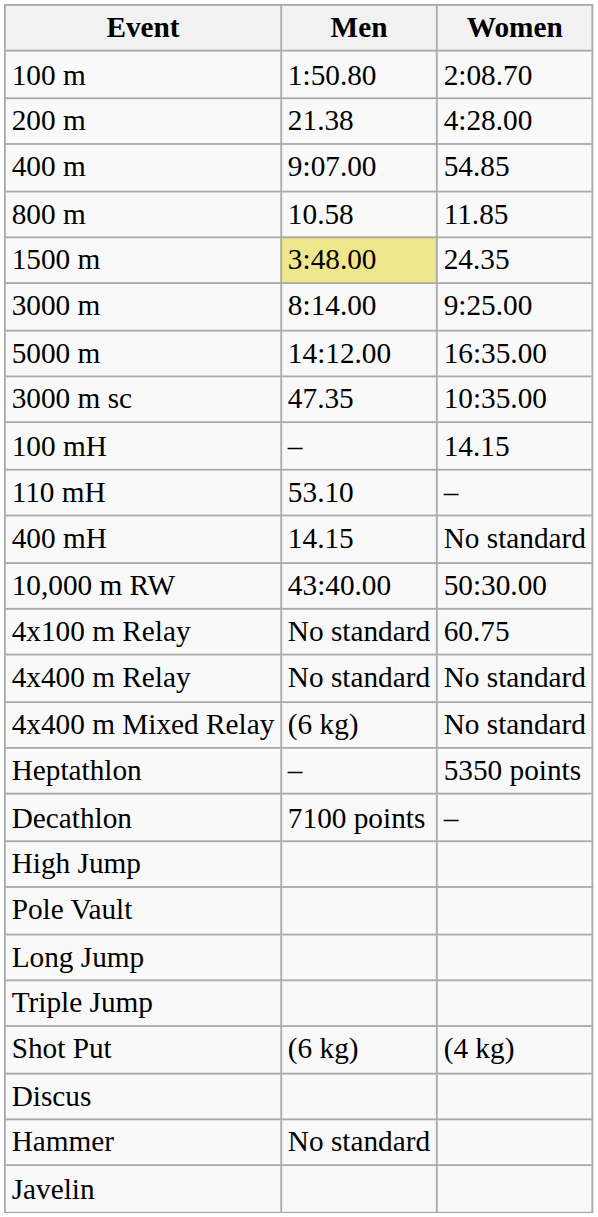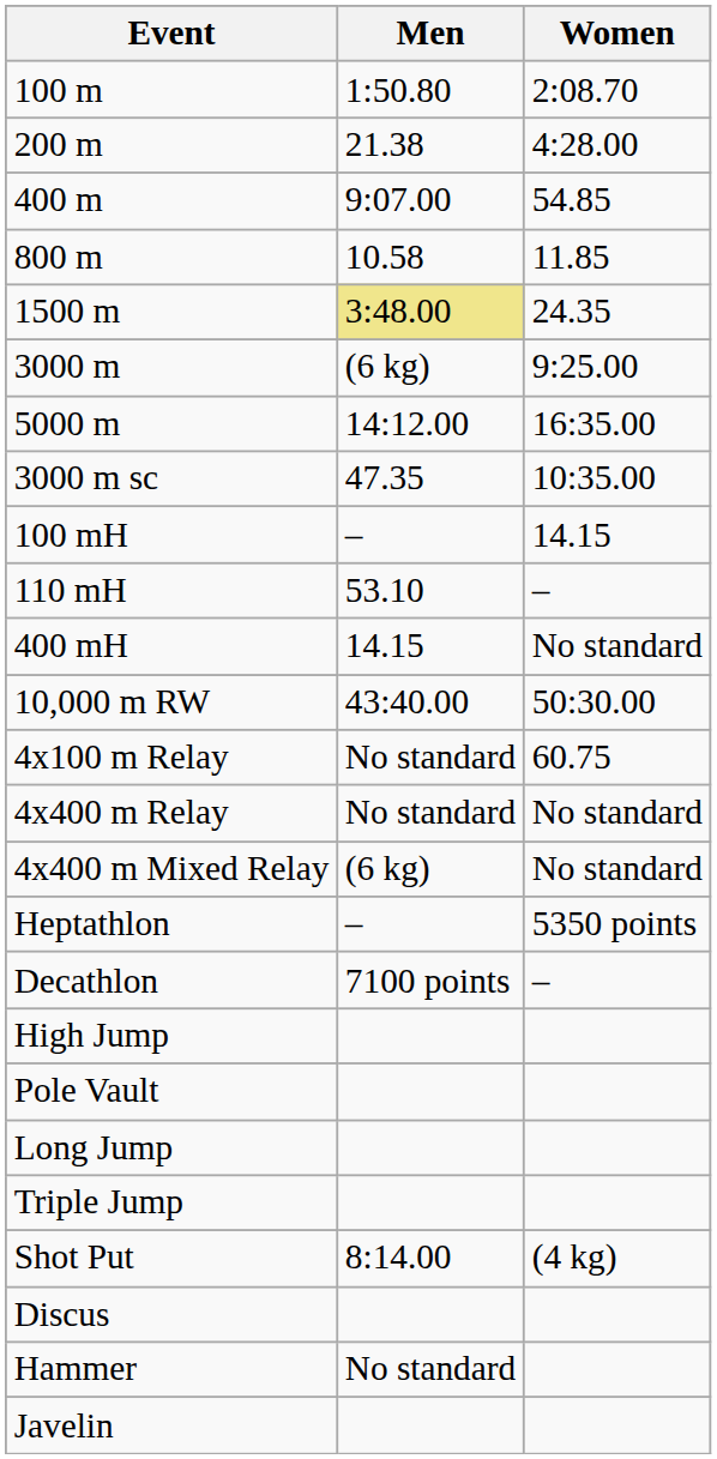3000 m | Men: 8:14.00 -> (6 kg)
Shot Put | Men: (6 kg) -> 8:14.00
